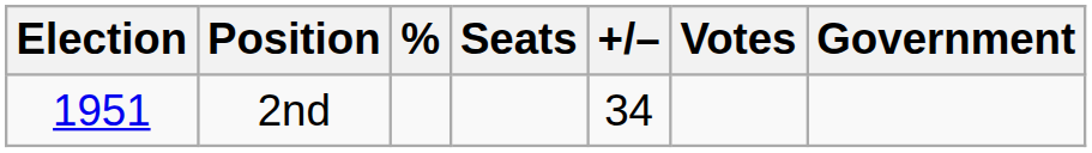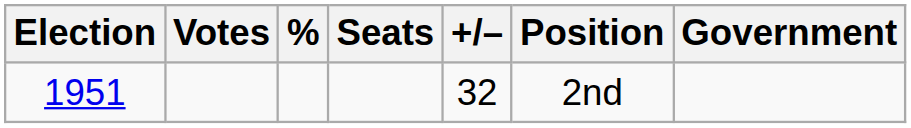columns swapped: Votes <-> Position
1951 | +/–: 34 -> 32
